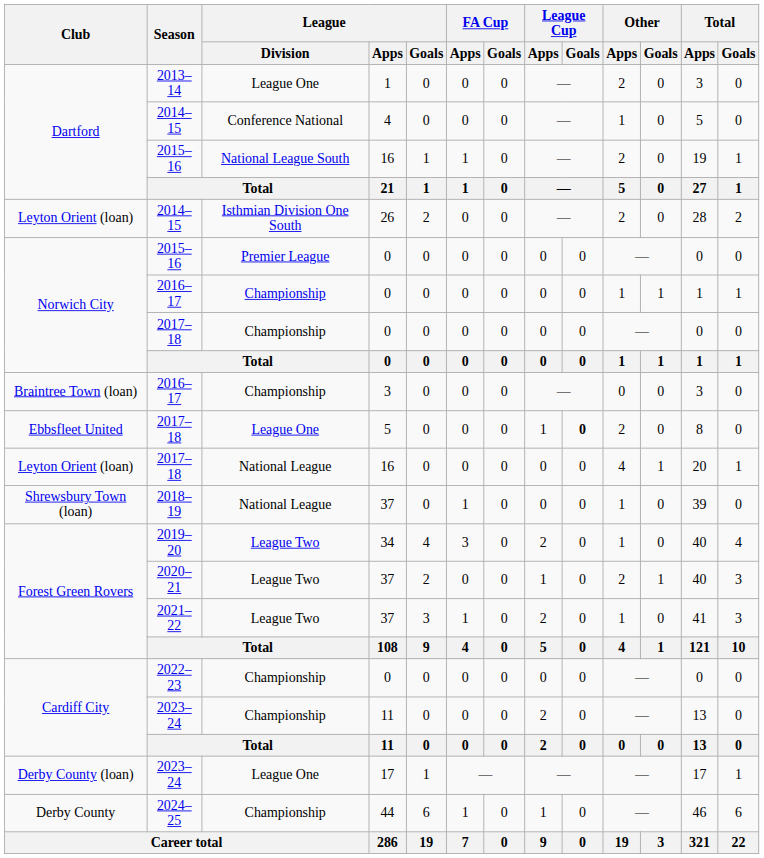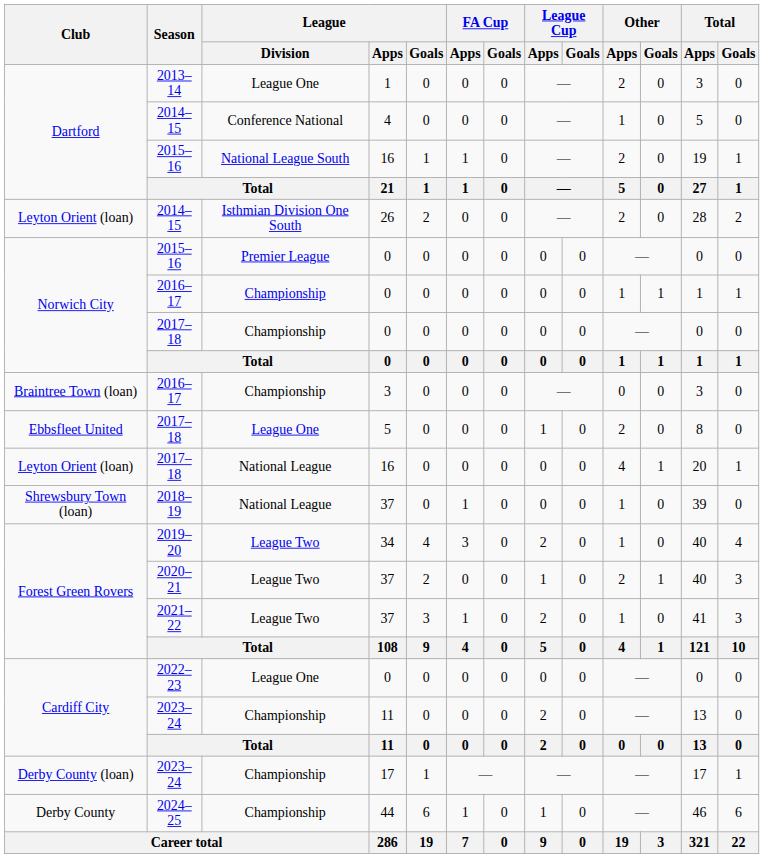2017–18 / 5 | League Cup / Goals: bold -> normal
2022–23 | League / Division: Championship -> League One
2023–24 / 17 | League / Division: League One -> Championship
